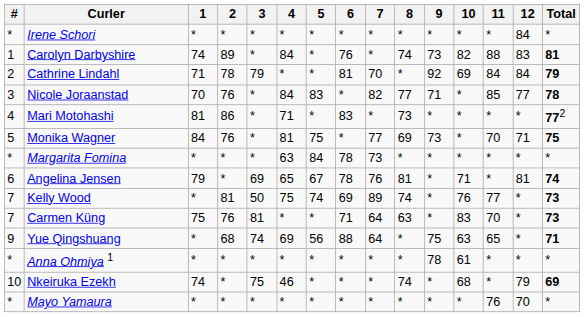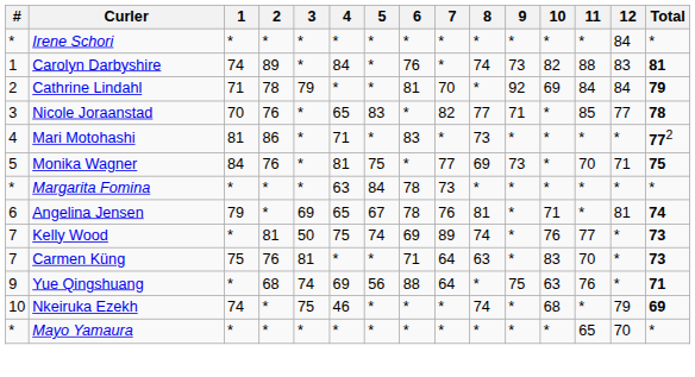Nicole Joraanstad | 4: 84 -> 65
Yue Qingshuang | 11: 65 -> 76
- row: * | Anna Ohmiya 1 | * | * | * | * | * | * | * | * | 78 | 61 | * | * | *
Mayo Yamaura | 11: 76 -> 65
